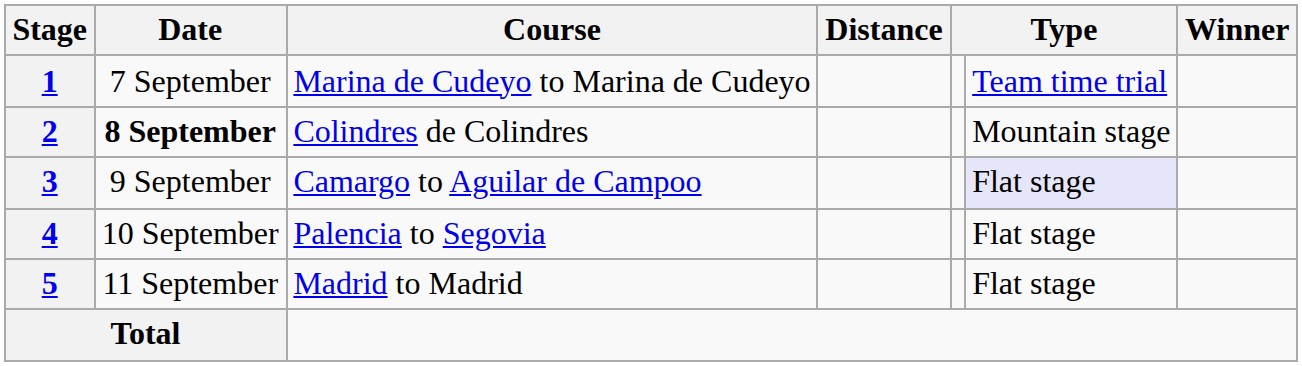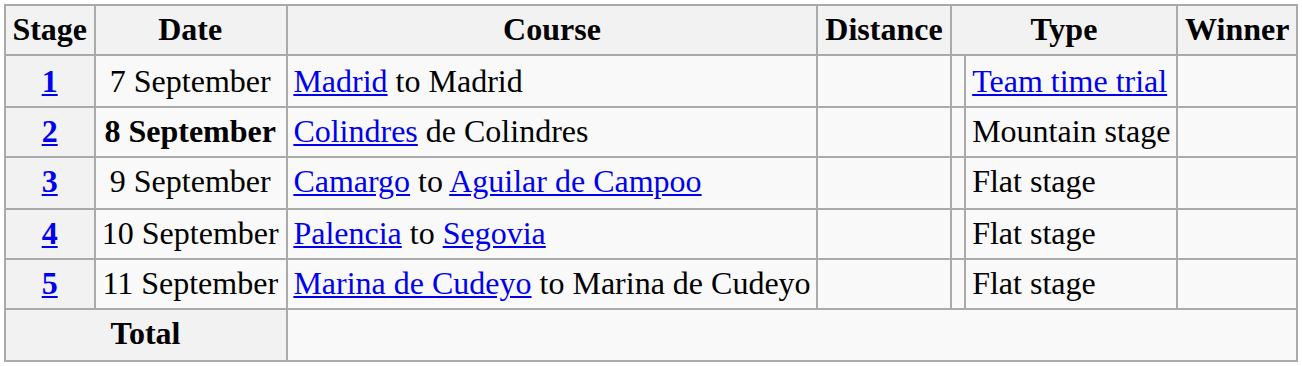1 | Course: Marina de Cudeyo to Marina de Cudeyo -> Madrid to Madrid
3 | column 6: lavender background -> no background
5 | Course: Madrid to Madrid -> Marina de Cudeyo to Marina de Cudeyo
